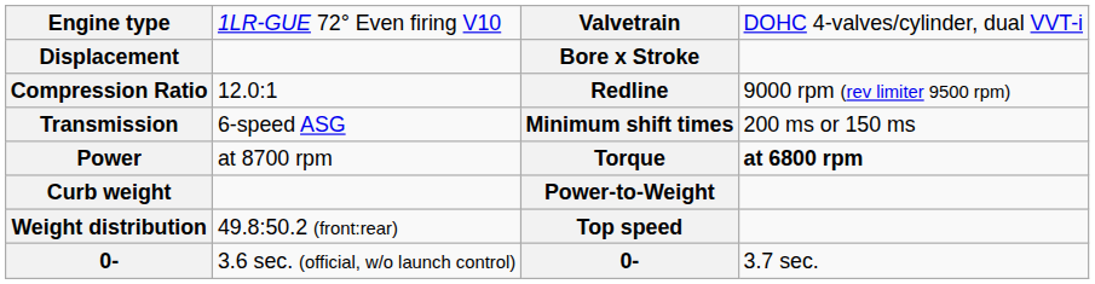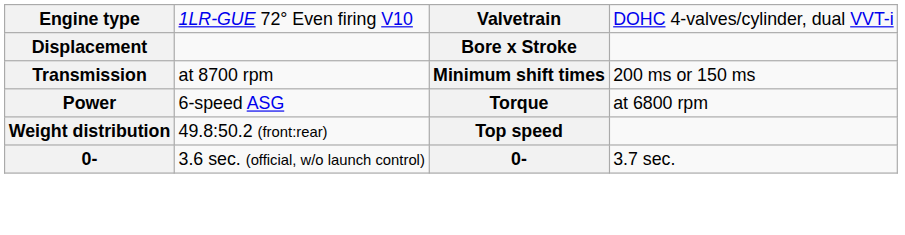- row: Compression Ratio | 12.0:1 | Redline | 9000 rpm (rev limiter 9500 rpm)
Transmission | column 2: 6-speed ASG -> at 8700 rpm
Power | column 2: at 8700 rpm -> 6-speed ASG
Power | column 4: bold -> normal
- row: Curb weight | Power-to-Weight
